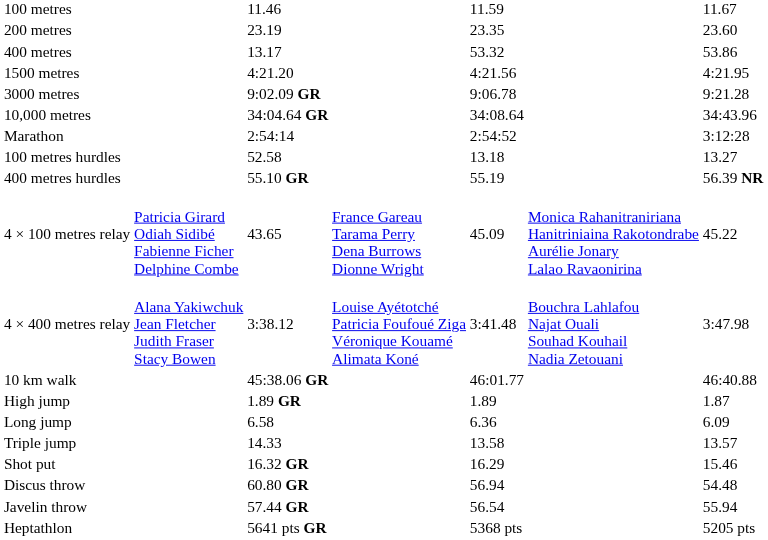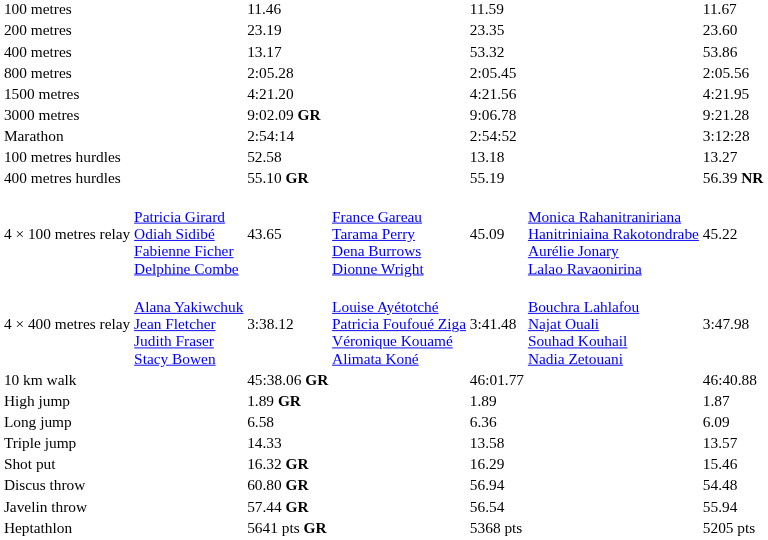+ row: 800 metres | 2:05.28 | 2:05.45 | 2:05.56
- row: 10,000 metres | 34:04.64 GR | 34:08.64 | 34:43.96
